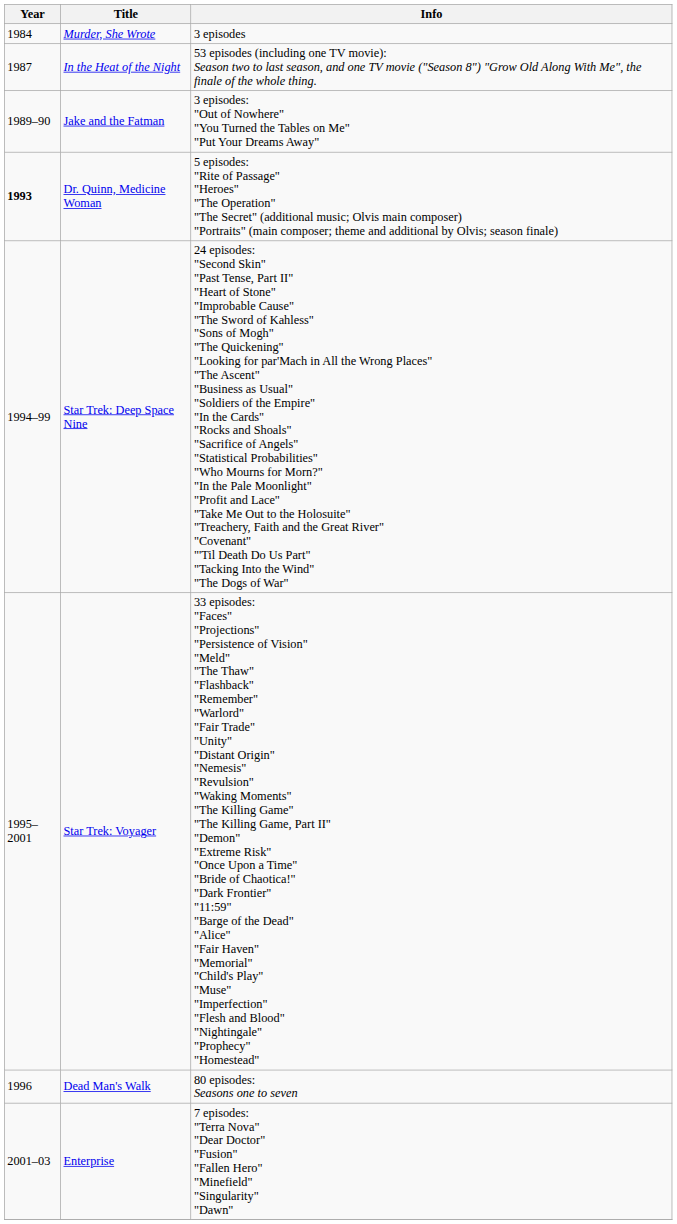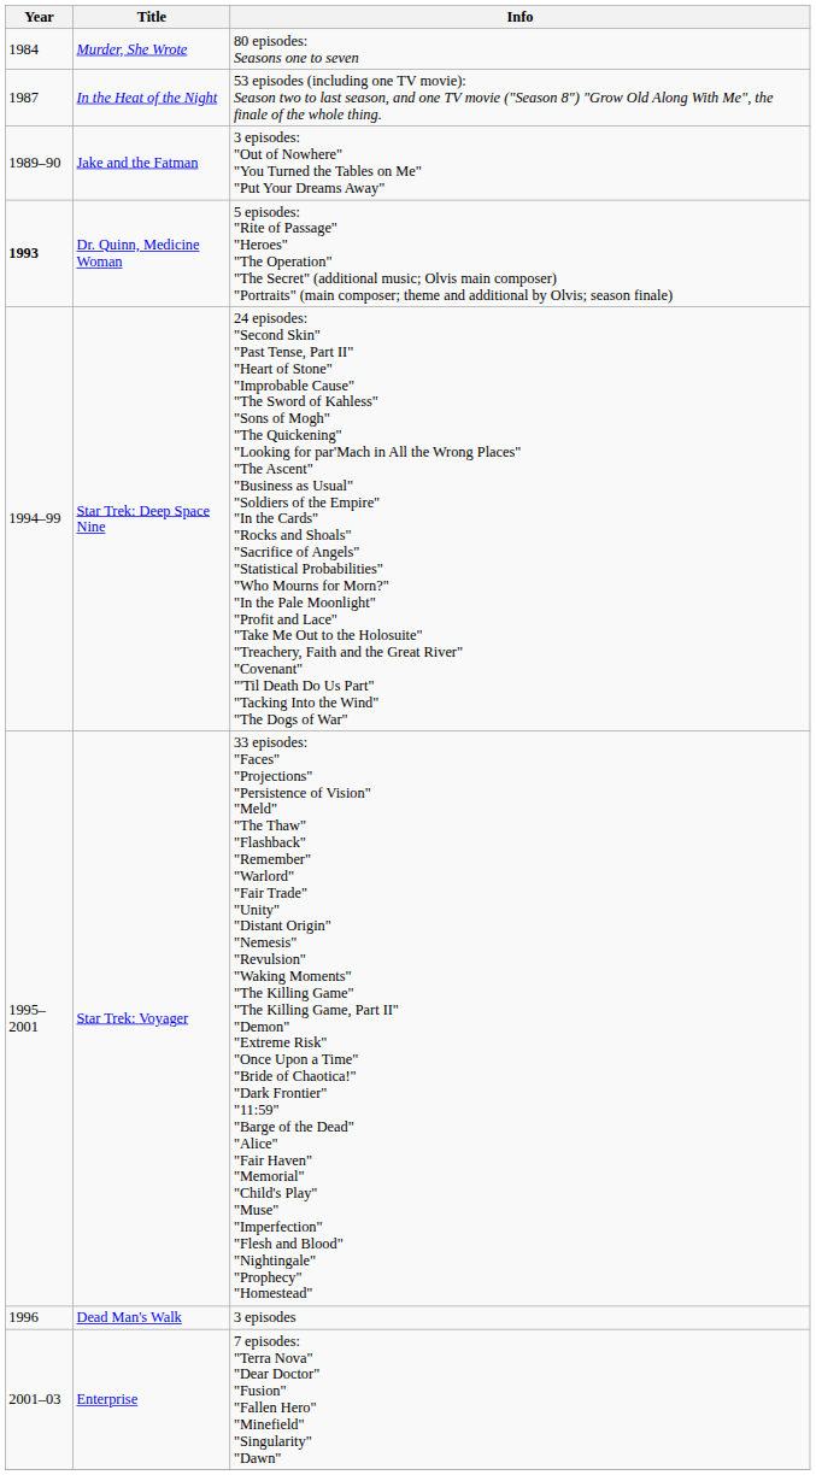Murder, She Wrote | Info: 3 episodes -> 80 episodes: Seasons one to seven
Dead Man's Walk | Info: 80 episodes: Seasons one to seven -> 3 episodes
